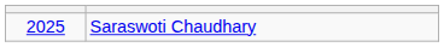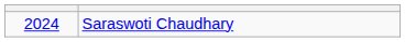Saraswoti Chaudhary | column 1: 2025 -> 2024
